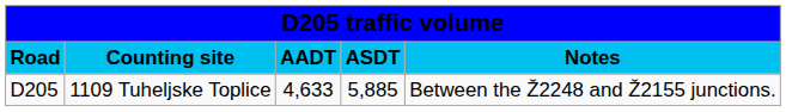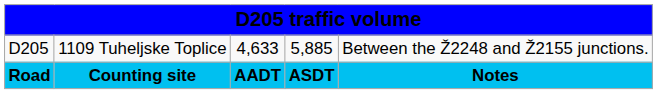rows swapped: Road <-> D205
